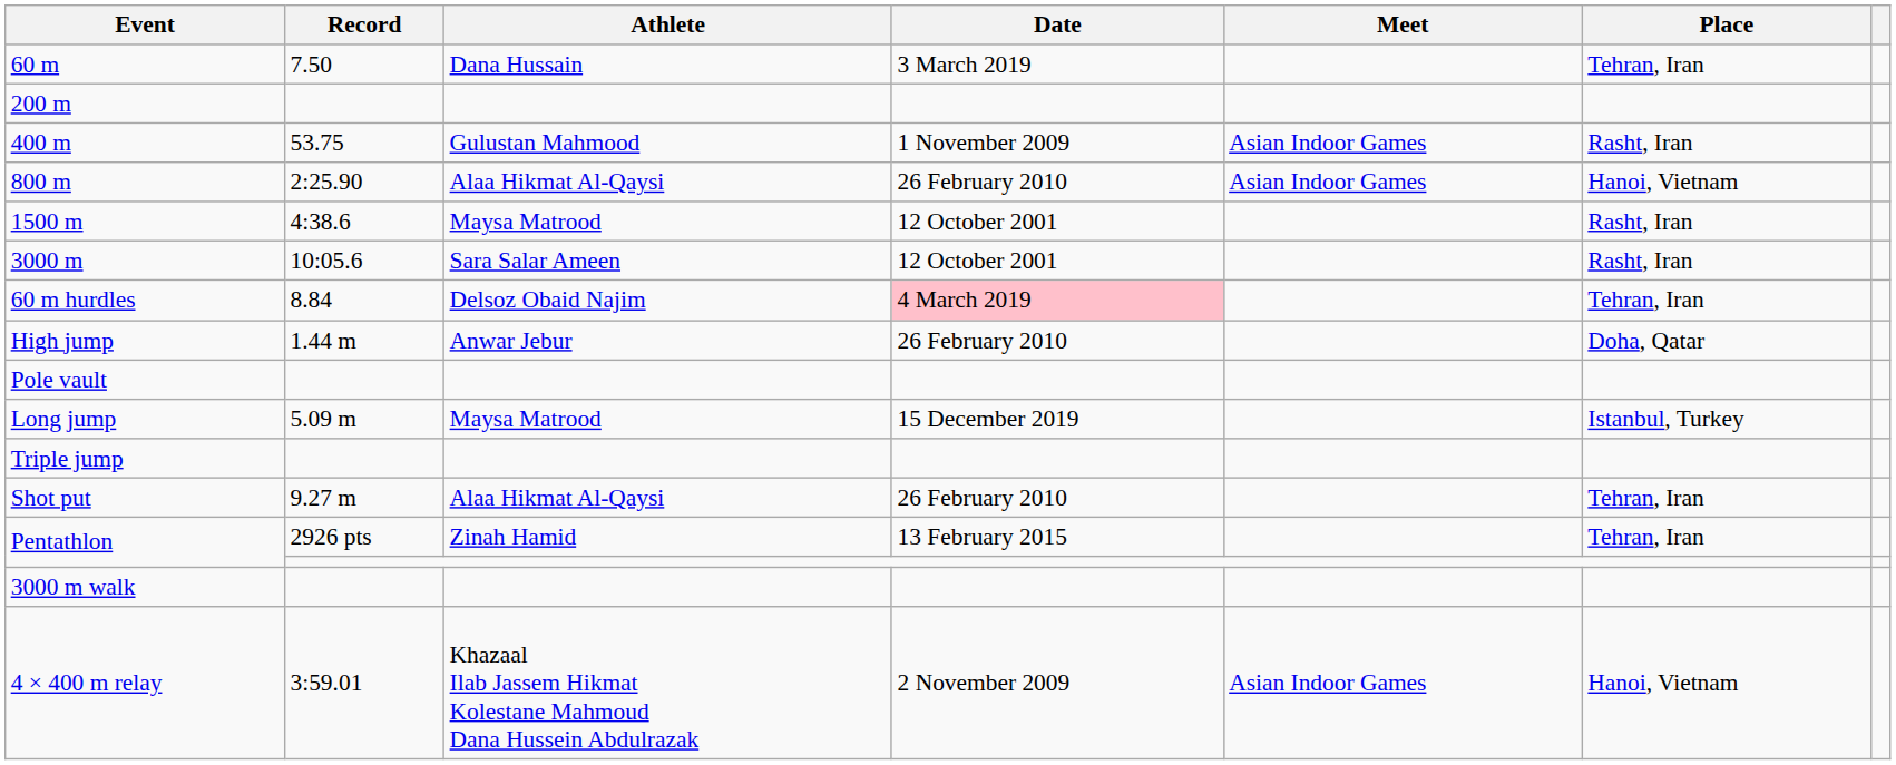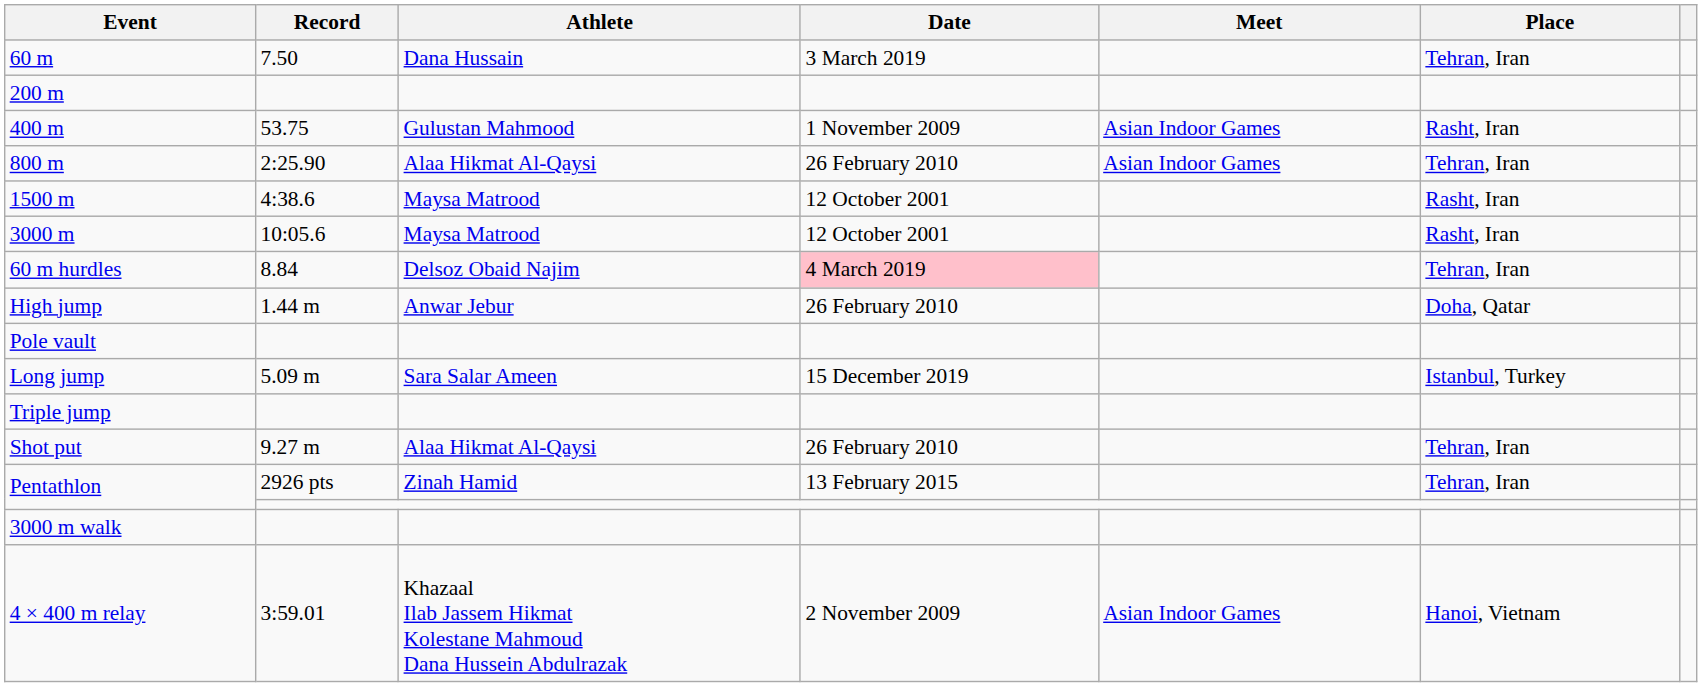800 m | Place: Hanoi, Vietnam -> Tehran, Iran
3000 m | Athlete: Sara Salar Ameen -> Maysa Matrood
Long jump | Athlete: Maysa Matrood -> Sara Salar Ameen
